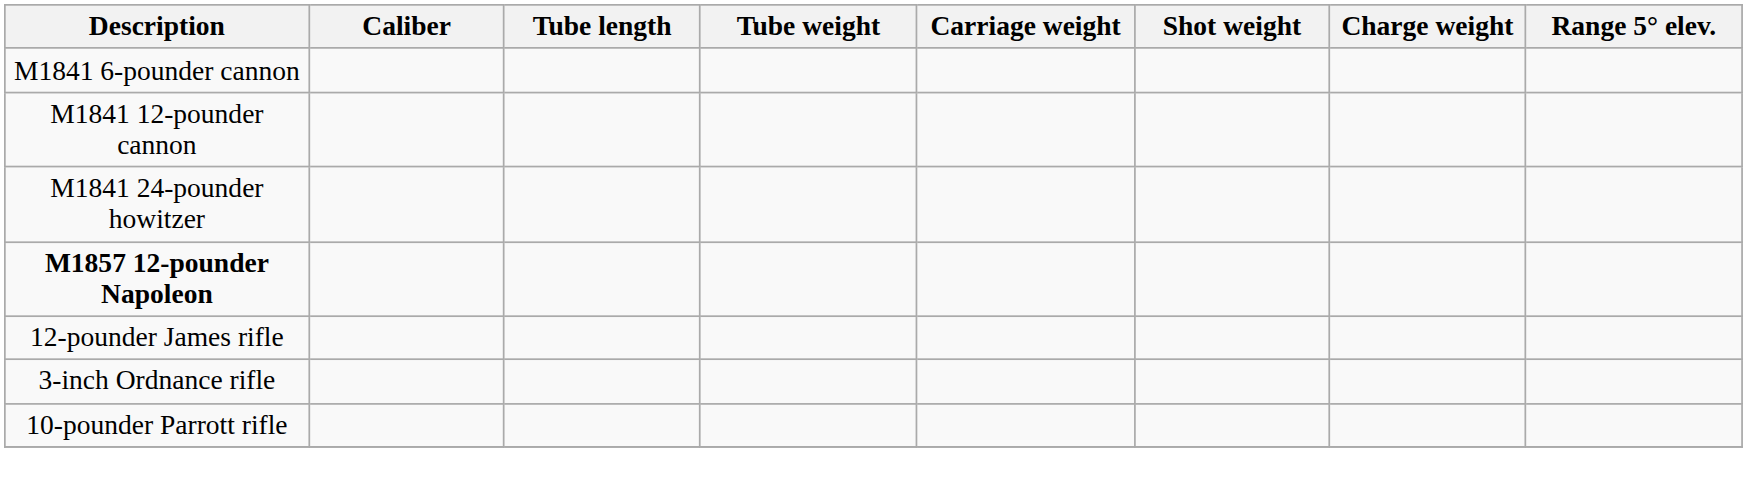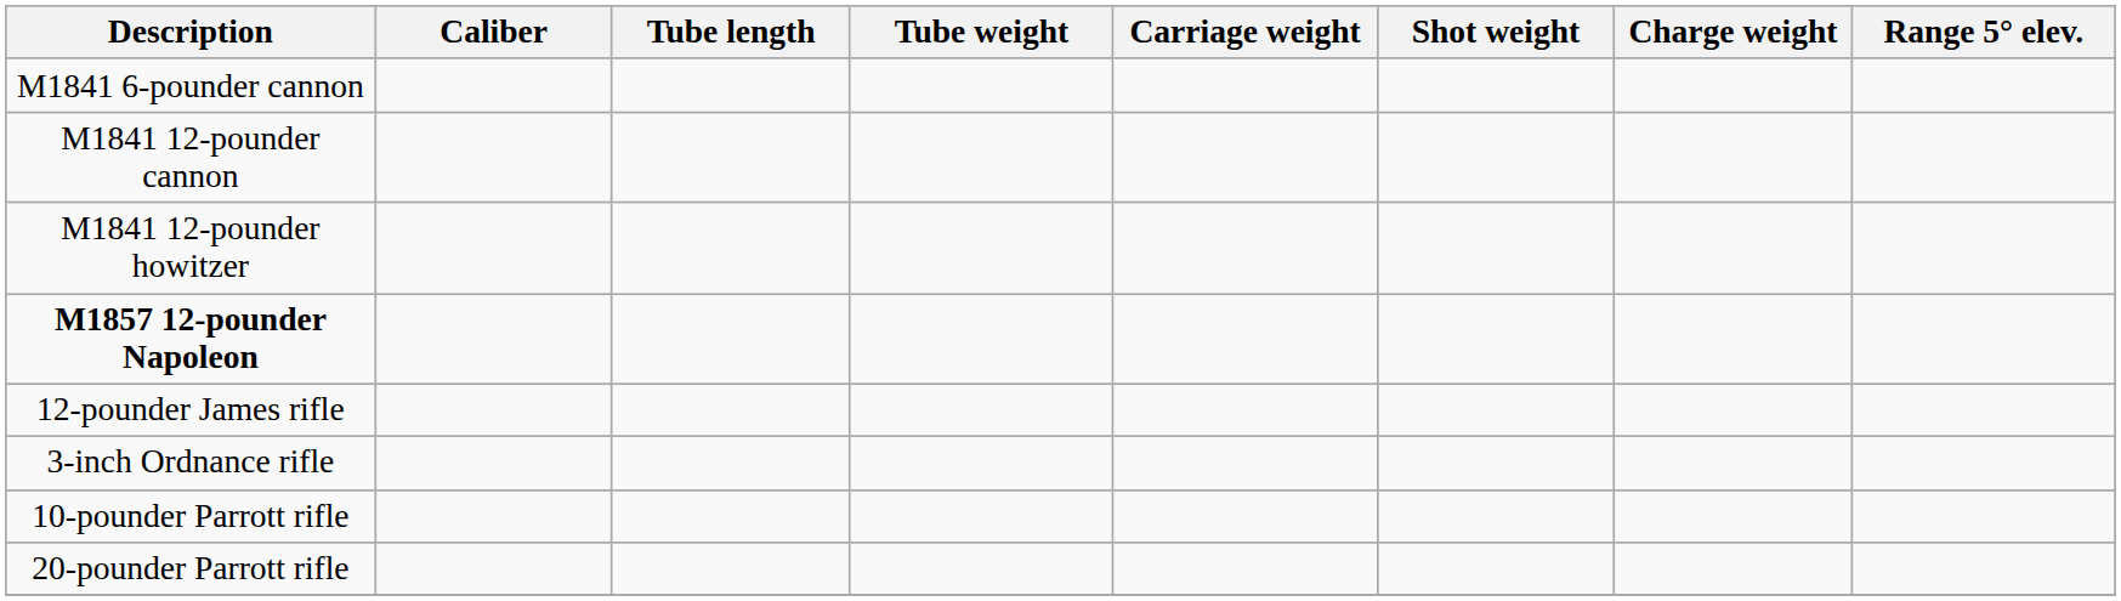+ row: M1841 12-pounder howitzer
- row: M1841 24-pounder howitzer
+ row: 20-pounder Parrott rifle
